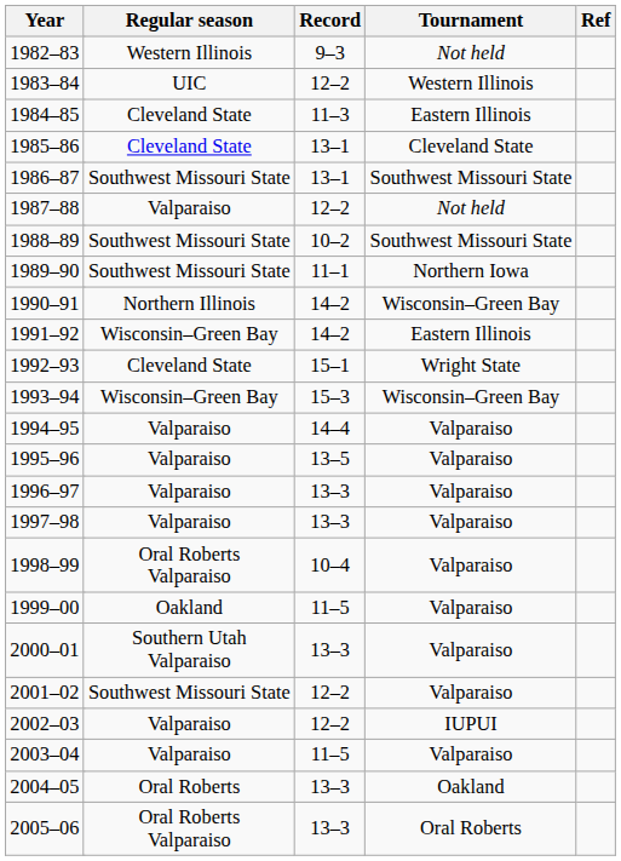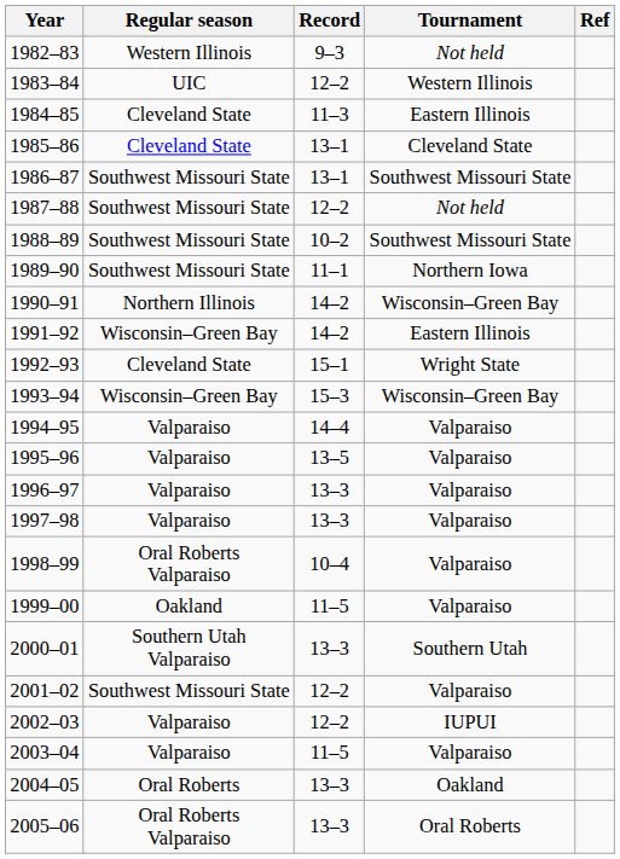1987–88 | Regular season: Valparaiso -> Southwest Missouri State
2000–01 | Tournament: Valparaiso -> Southern Utah
